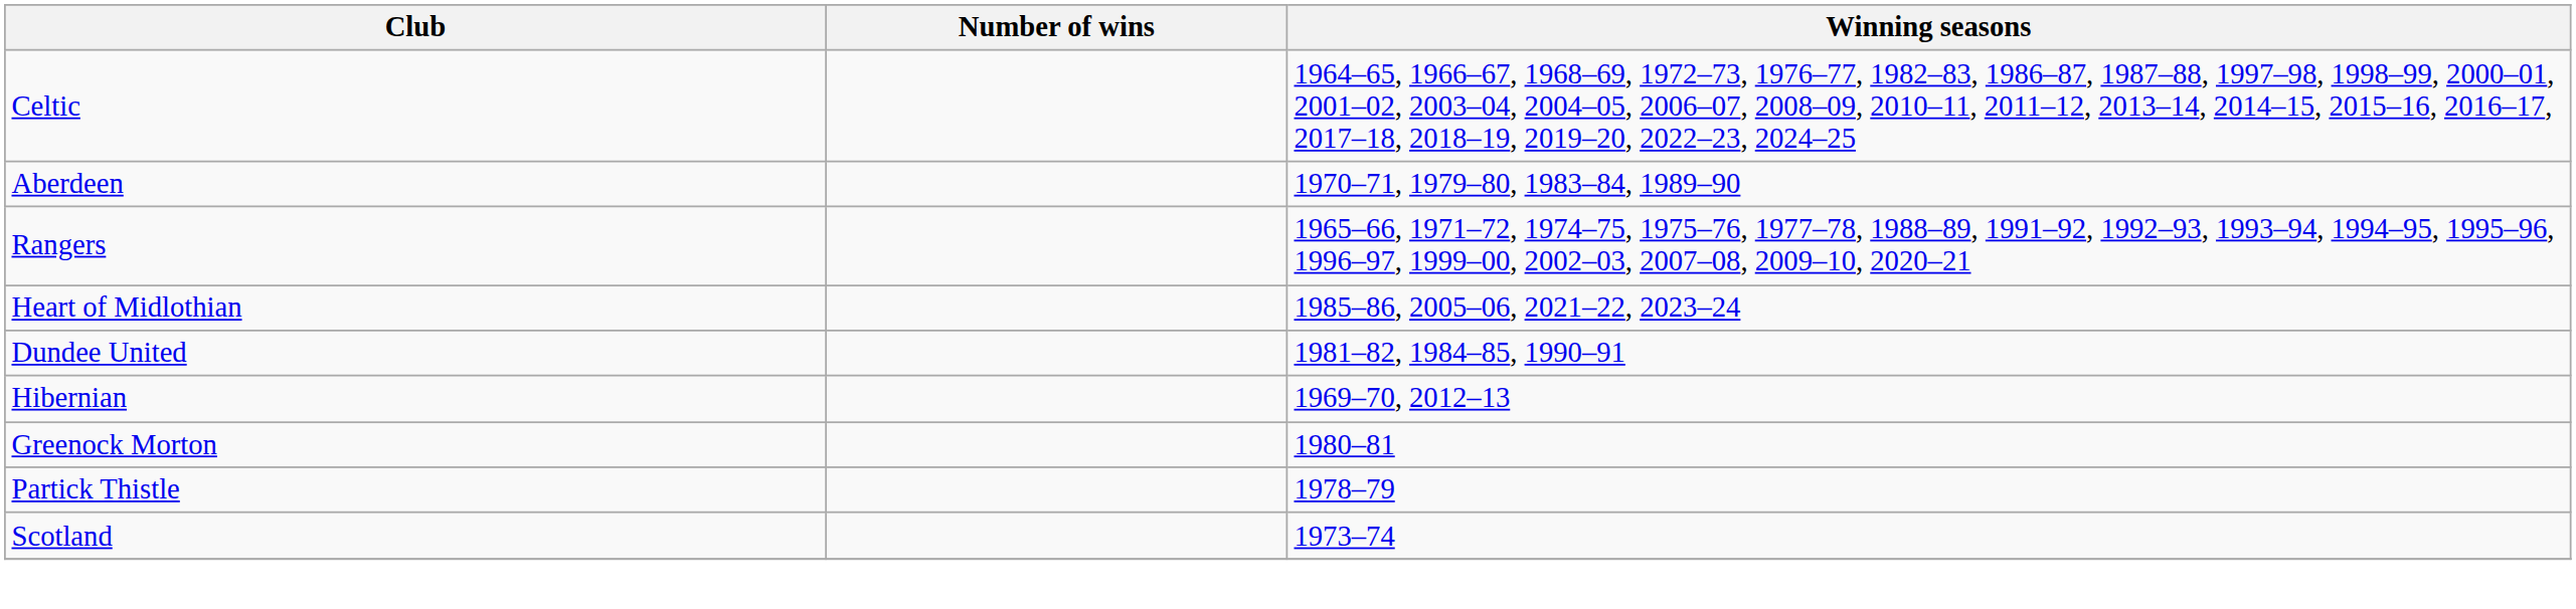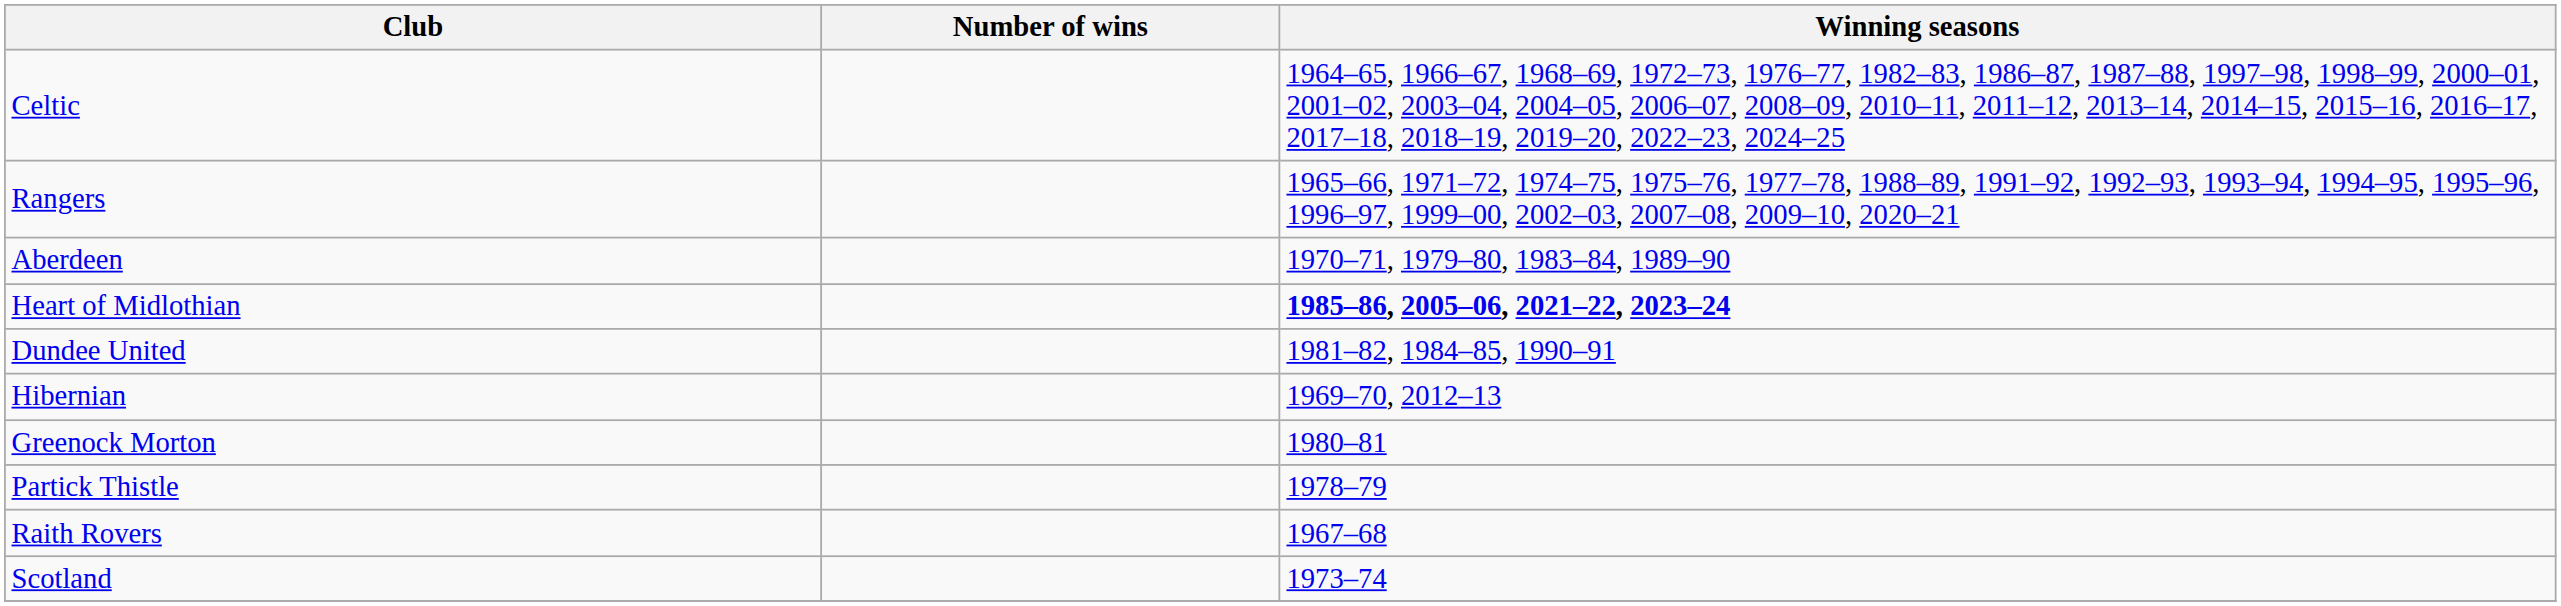rows swapped: Rangers <-> Aberdeen
Heart of Midlothian | Winning seasons: normal -> bold
+ row: Raith Rovers | 1967–68
